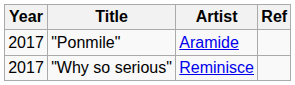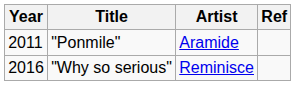"Ponmile" | Year: 2017 -> 2011
"Why so serious" | Year: 2017 -> 2016
